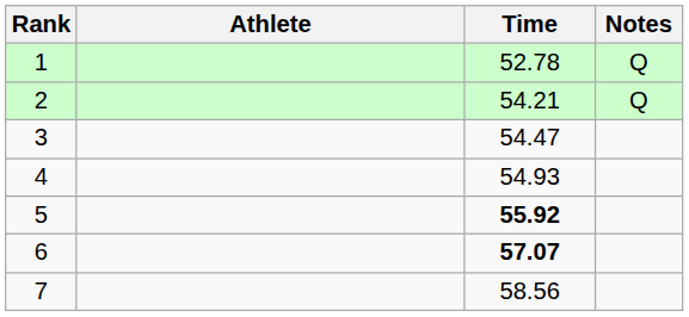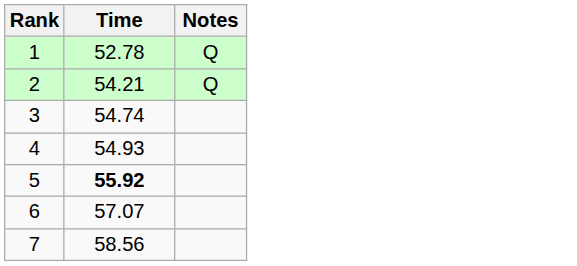- column: Athlete
3 | Time: 54.47 -> 54.74
6 | Time: bold -> normal
